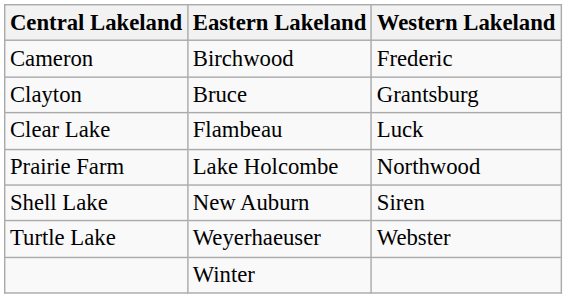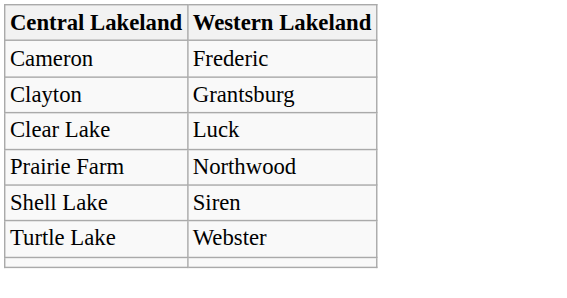- column: Eastern Lakeland | Birchwood | Bruce | Flambeau | Lake Holcombe | New Auburn | Weyerhaeuser | Winter
